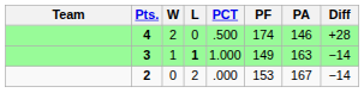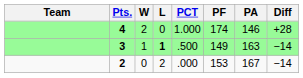4 | PCT: .500 -> 1.000
3 | PCT: 1.000 -> .500
